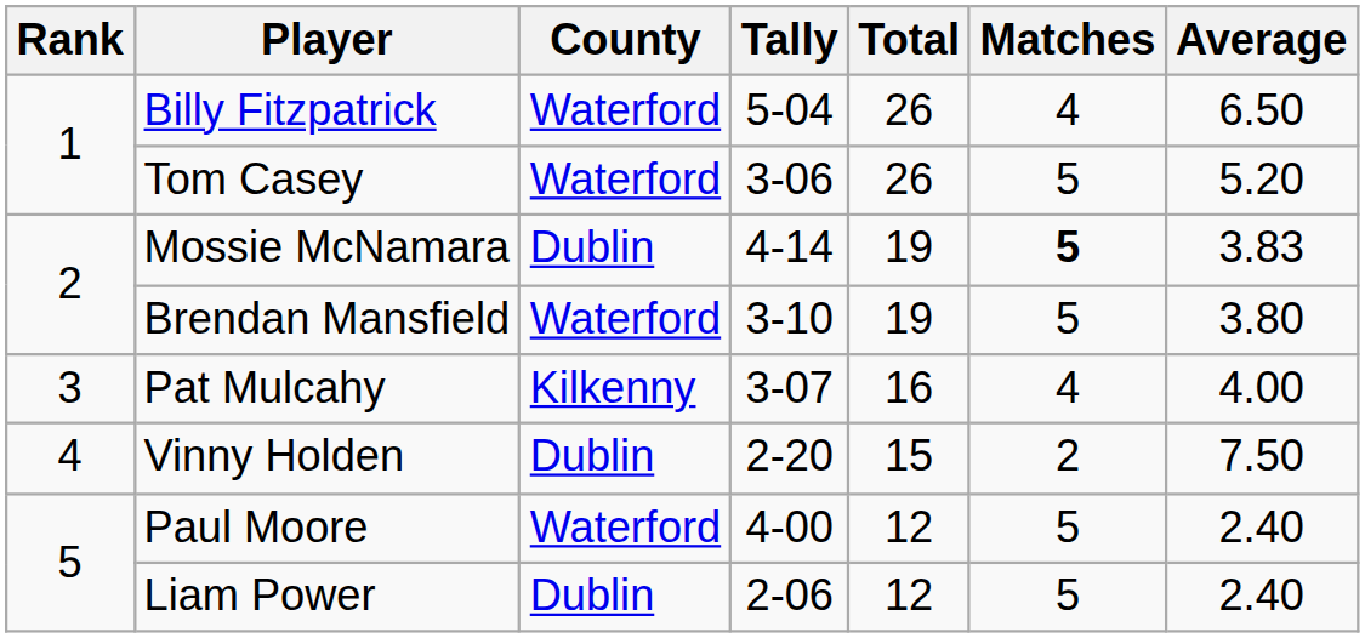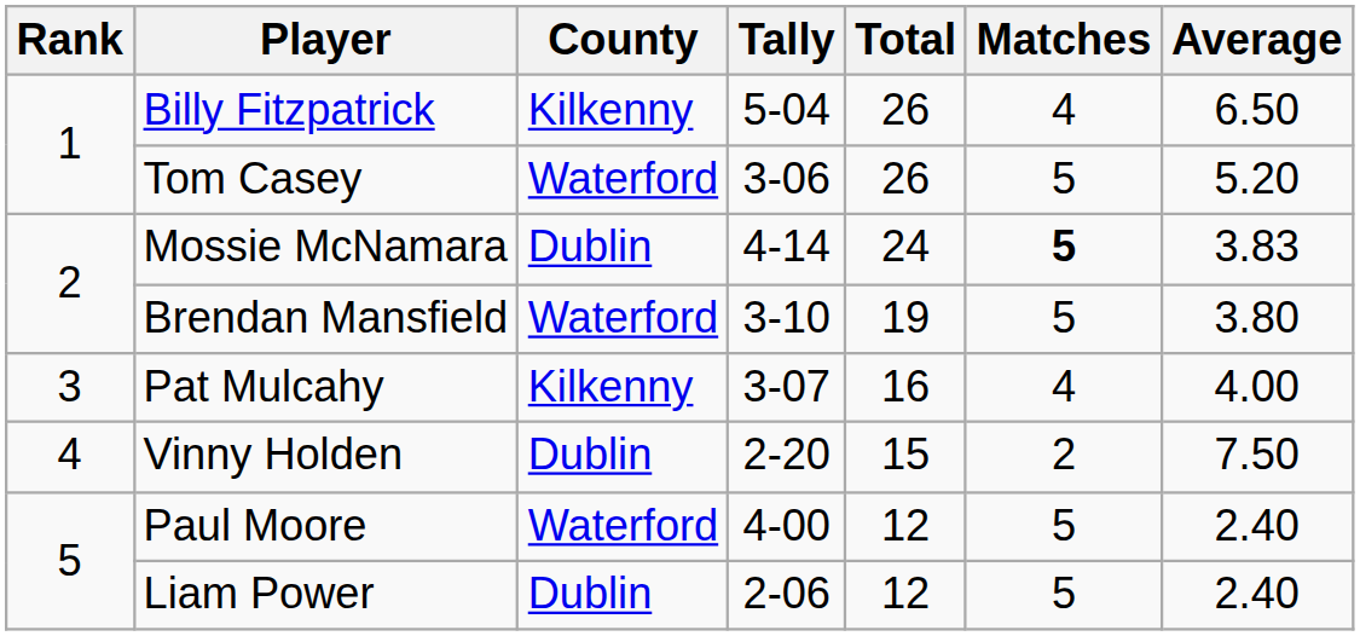Billy Fitzpatrick | County: Waterford -> Kilkenny
Mossie McNamara | Total: 19 -> 24
